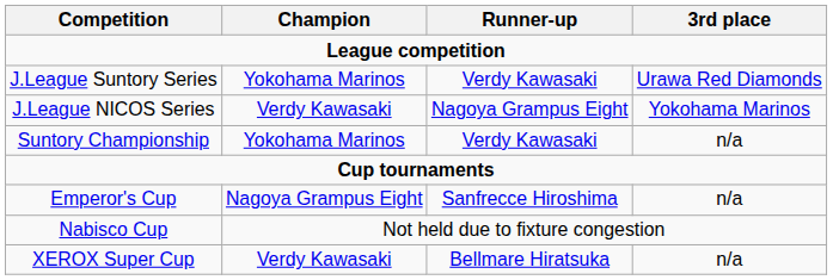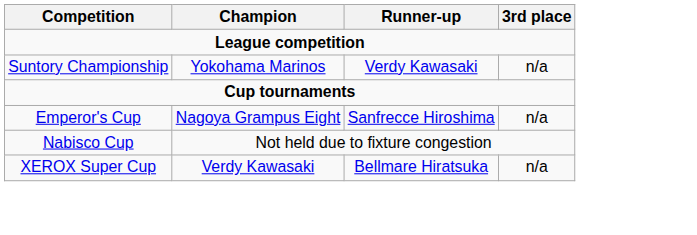- row: J.League Suntory Series | Yokohama Marinos | Verdy Kawasaki | Urawa Red Diamonds
- row: J.League NICOS Series | Verdy Kawasaki | Nagoya Grampus Eight | Yokohama Marinos
